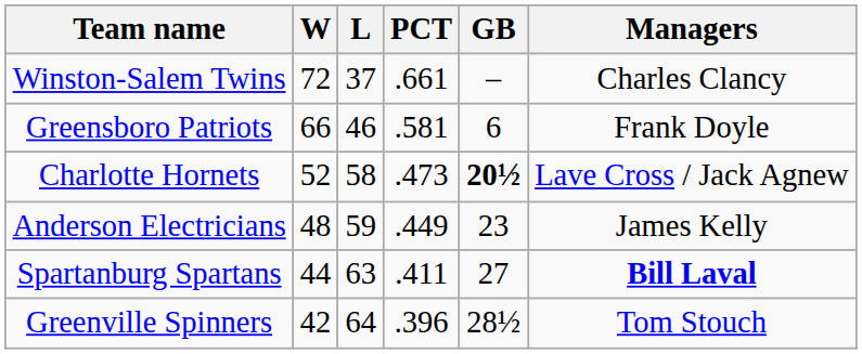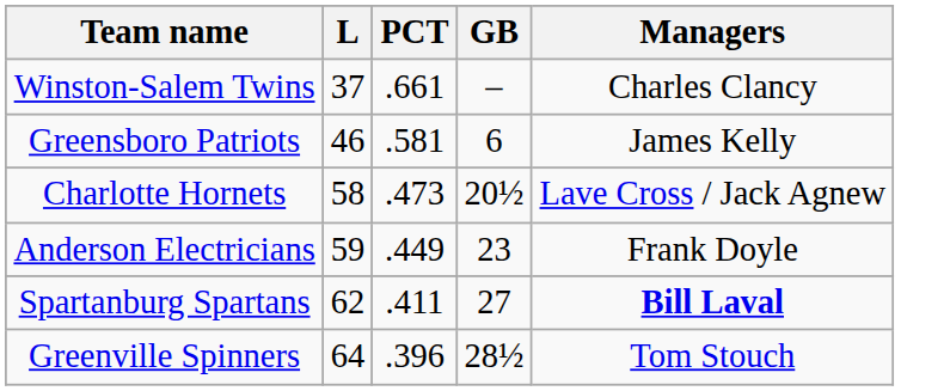- column: W | 72 | 66 | 52 | 48 | 44 | 42
Greensboro Patriots | Managers: Frank Doyle -> James Kelly
Charlotte Hornets | GB: bold -> normal
Anderson Electricians | Managers: James Kelly -> Frank Doyle
Spartanburg Spartans | L: 63 -> 62
